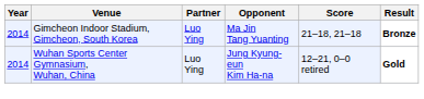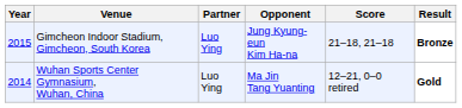Gimcheon Indoor Stadium, Gimcheon, South Korea | Year: 2014 -> 2015
Gimcheon Indoor Stadium, Gimcheon, South Korea | Opponent: Ma Jin Tang Yuanting -> Jung Kyung-eun Kim Ha-na
Wuhan Sports Center Gymnasium, Wuhan, China | Opponent: Jung Kyung-eun Kim Ha-na -> Ma Jin Tang Yuanting
